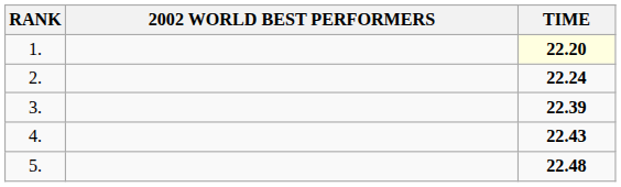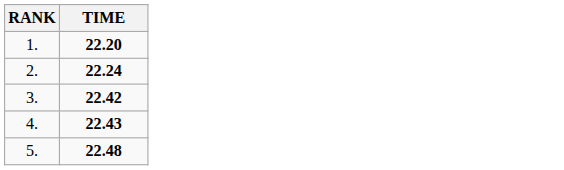- column: 2002 WORLD BEST PERFORMERS
1. | TIME: lightyellow background -> no background
3. | TIME: 22.39 -> 22.42
